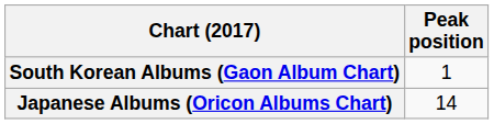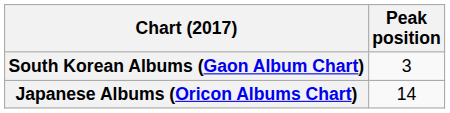South Korean Albums (Gaon Album Chart) | Peak position: 1 -> 3
